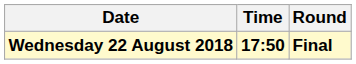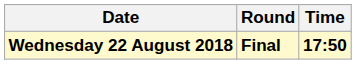columns swapped: Time <-> Round
